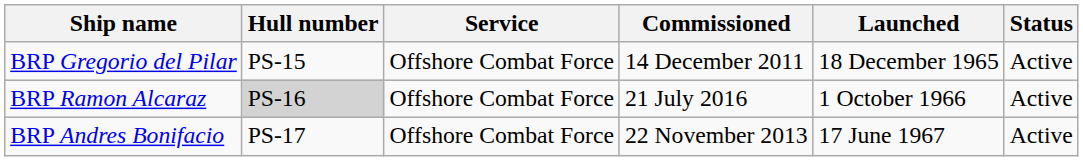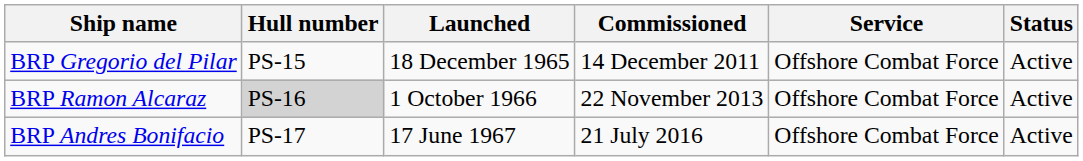columns swapped: Launched <-> Service
BRP Ramon Alcaraz | Commissioned: 21 July 2016 -> 22 November 2013
BRP Andres Bonifacio | Commissioned: 22 November 2013 -> 21 July 2016
